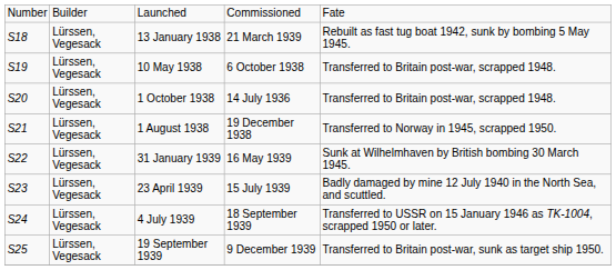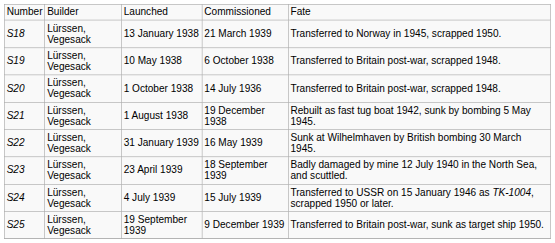13 January 1938 | column 5: Rebuilt as fast tug boat 1942, sunk by bombing 5 May 1945. -> Transferred to Norway in 1945, scrapped 1950.
1 August 1938 | column 5: Transferred to Norway in 1945, scrapped 1950. -> Rebuilt as fast tug boat 1942, sunk by bombing 5 May 1945.
23 April 1939 | column 4: 15 July 1939 -> 18 September 1939
4 July 1939 | column 4: 18 September 1939 -> 15 July 1939
